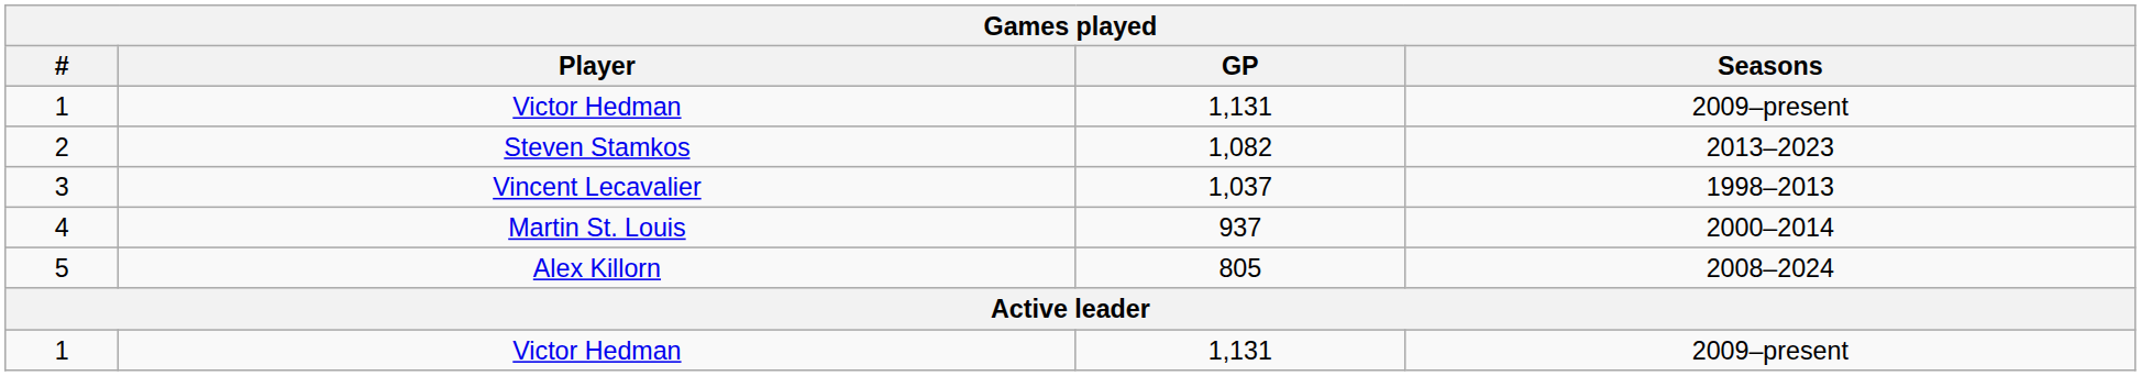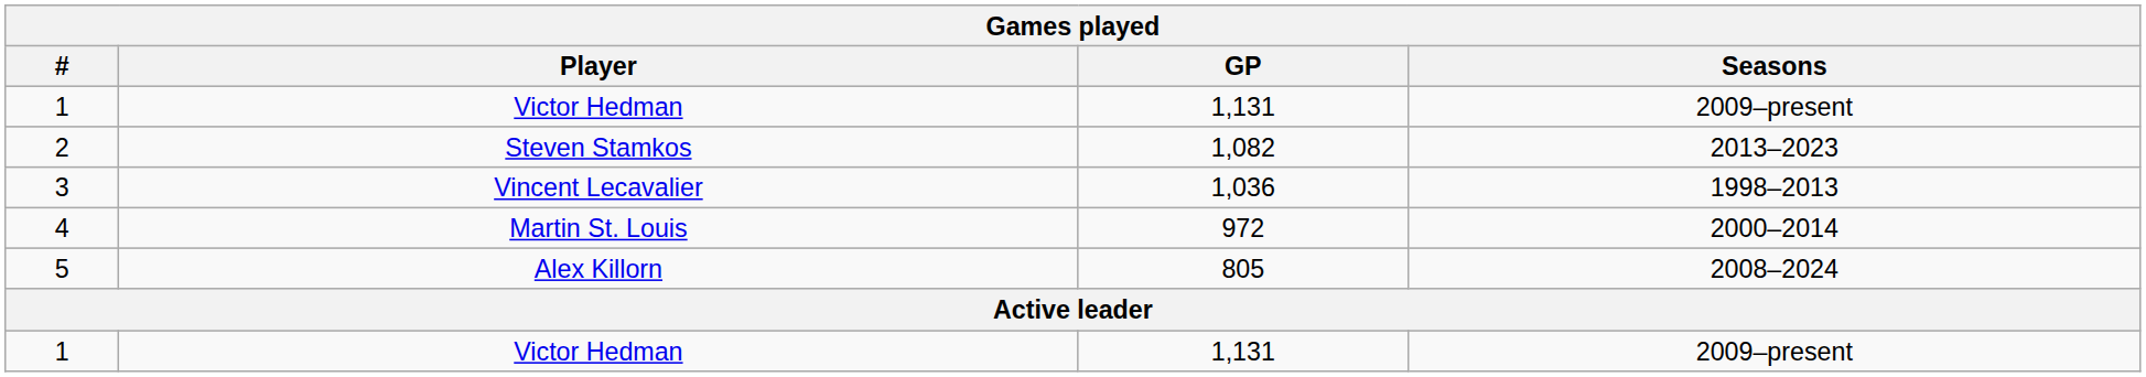3 | GP: 1,037 -> 1,036
4 | GP: 937 -> 972
